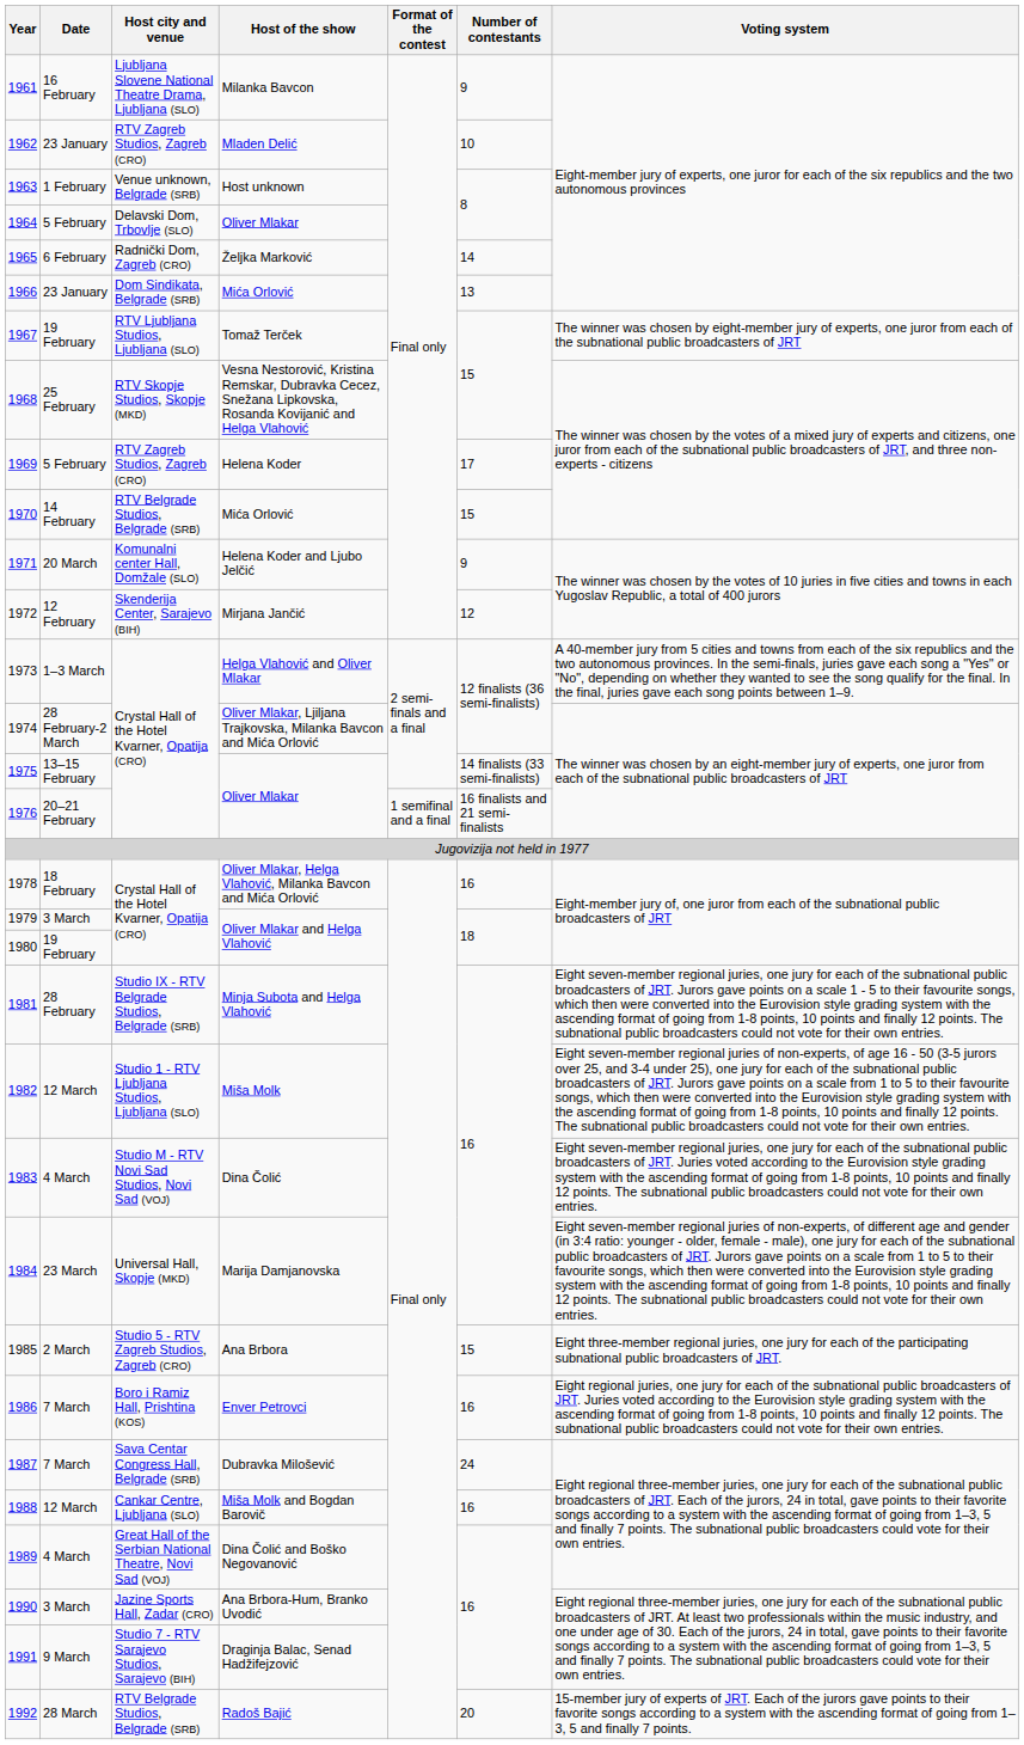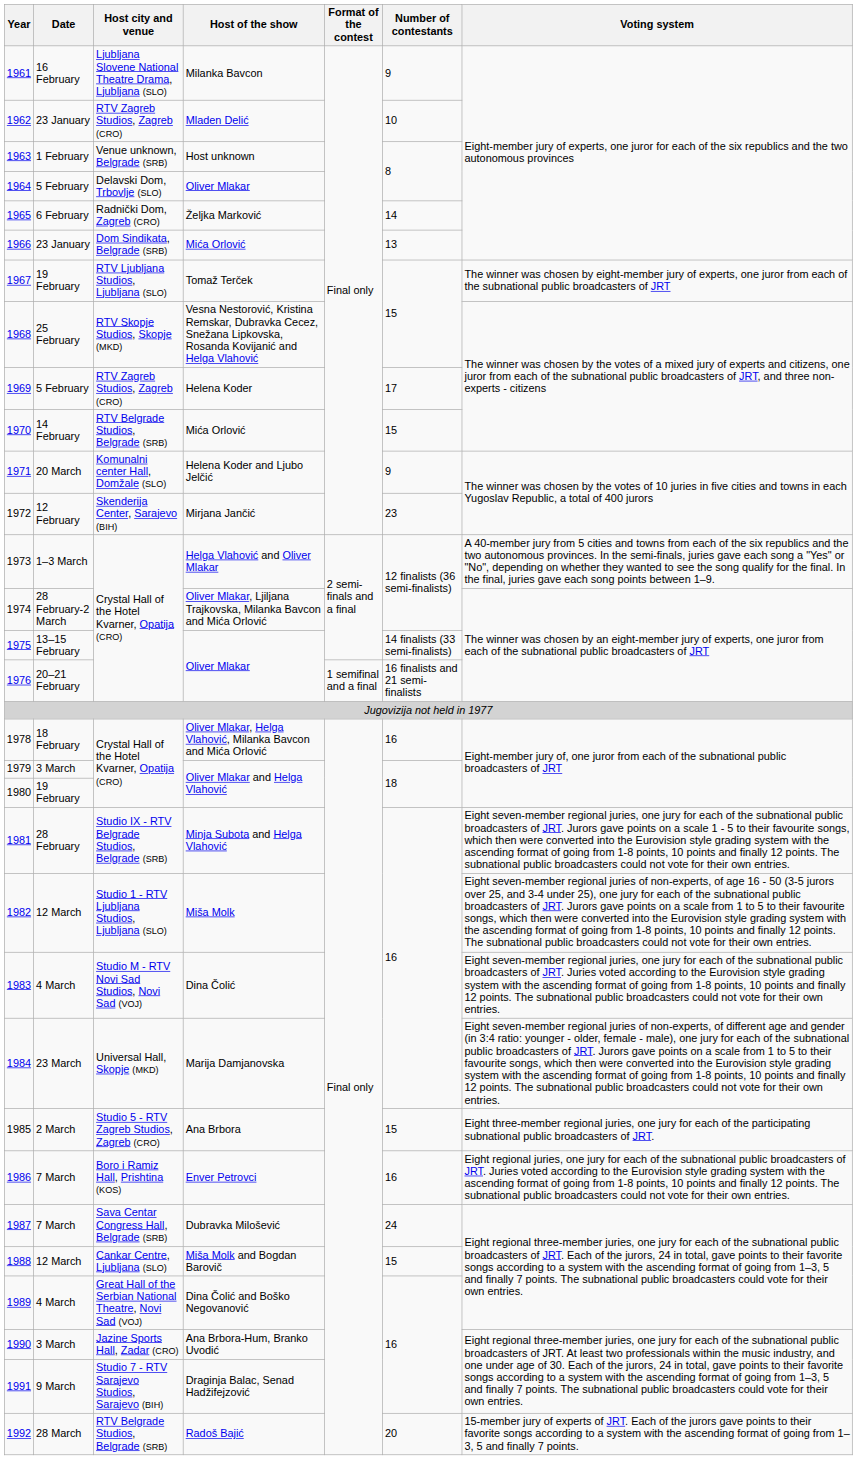1972 | Number of contestants: 12 -> 23
1988 | Number of contestants: 16 -> 15
